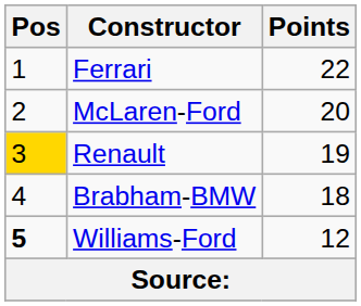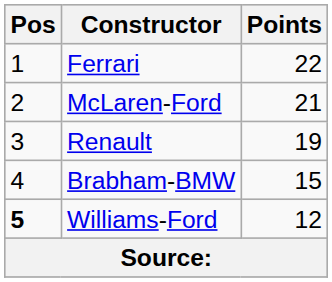McLaren-Ford | Points: 20 -> 21
Renault | Pos: gold background -> no background
Brabham-BMW | Points: 18 -> 15
